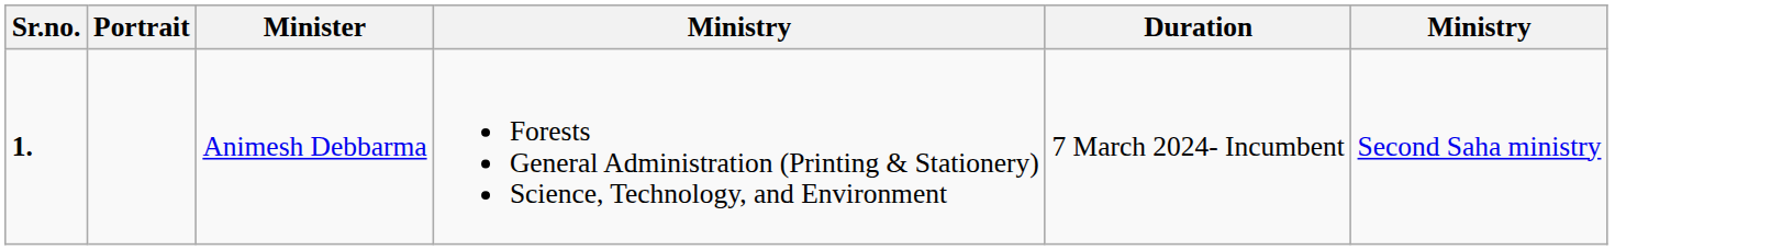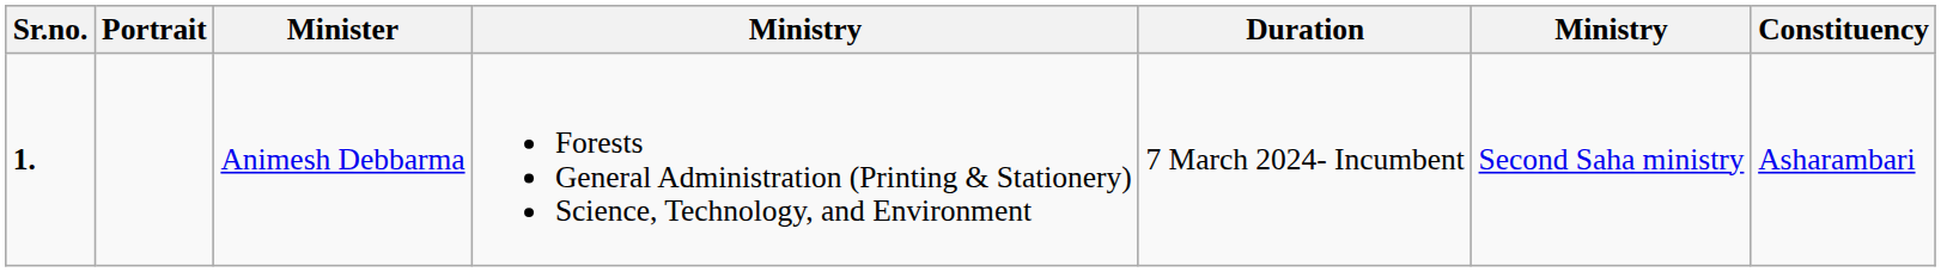+ column: Constituency | Asharambari
